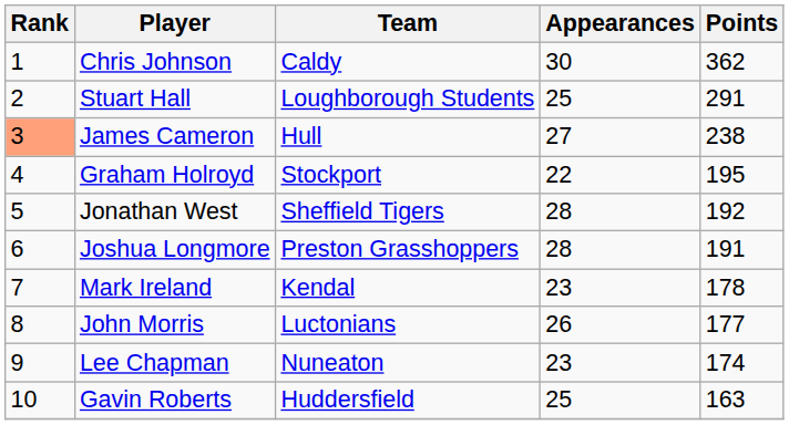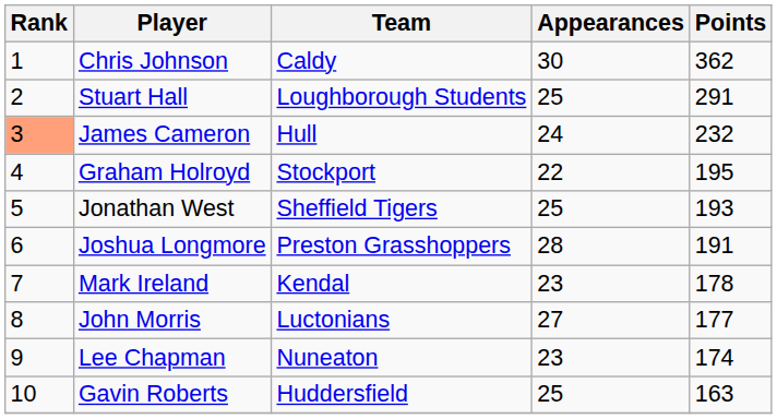James Cameron | Appearances: 27 -> 24
James Cameron | Points: 238 -> 232
Jonathan West | Appearances: 28 -> 25
Jonathan West | Points: 192 -> 193
John Morris | Appearances: 26 -> 27
